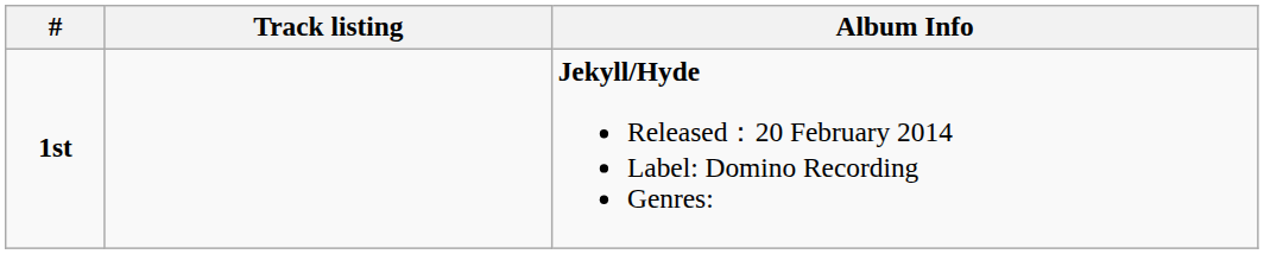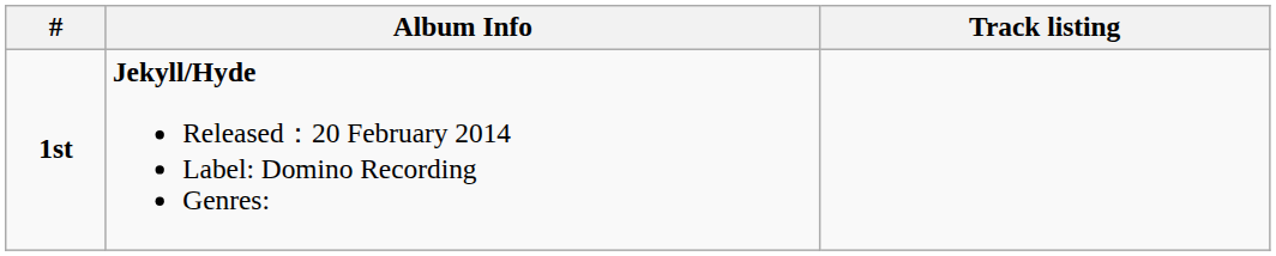columns swapped: Album Info <-> Track listing
